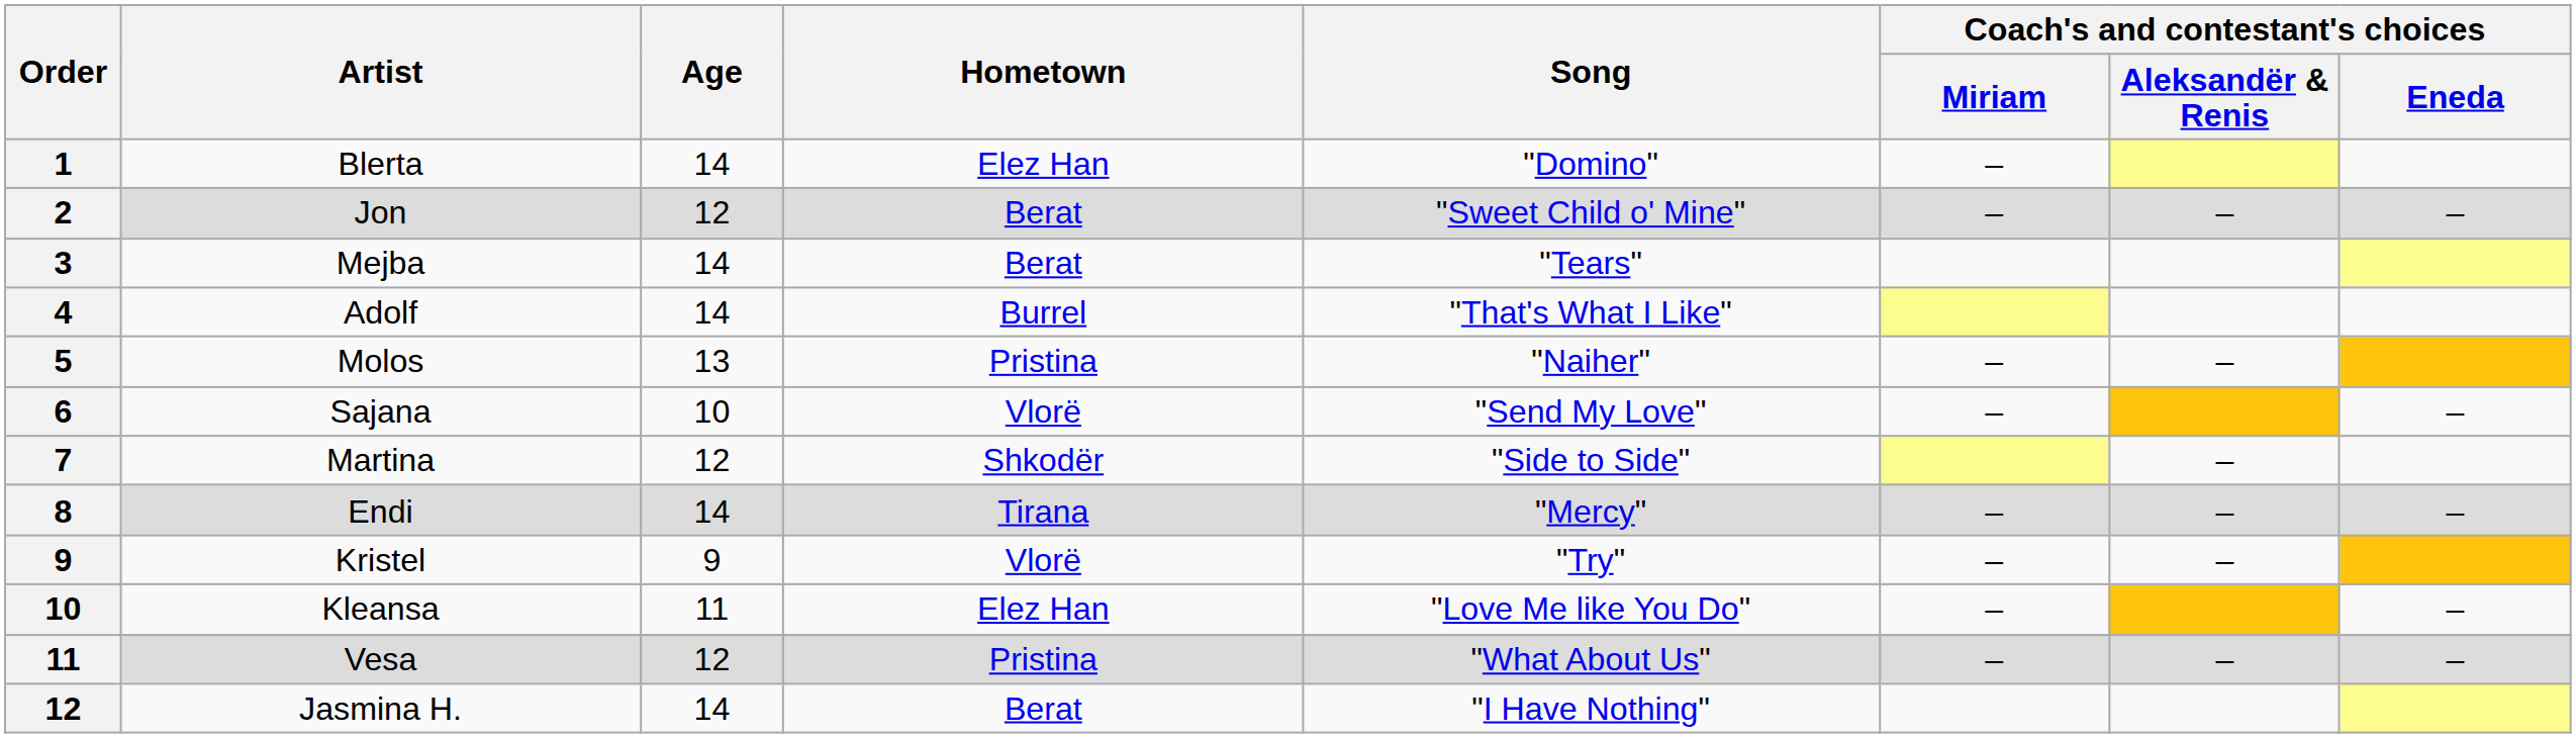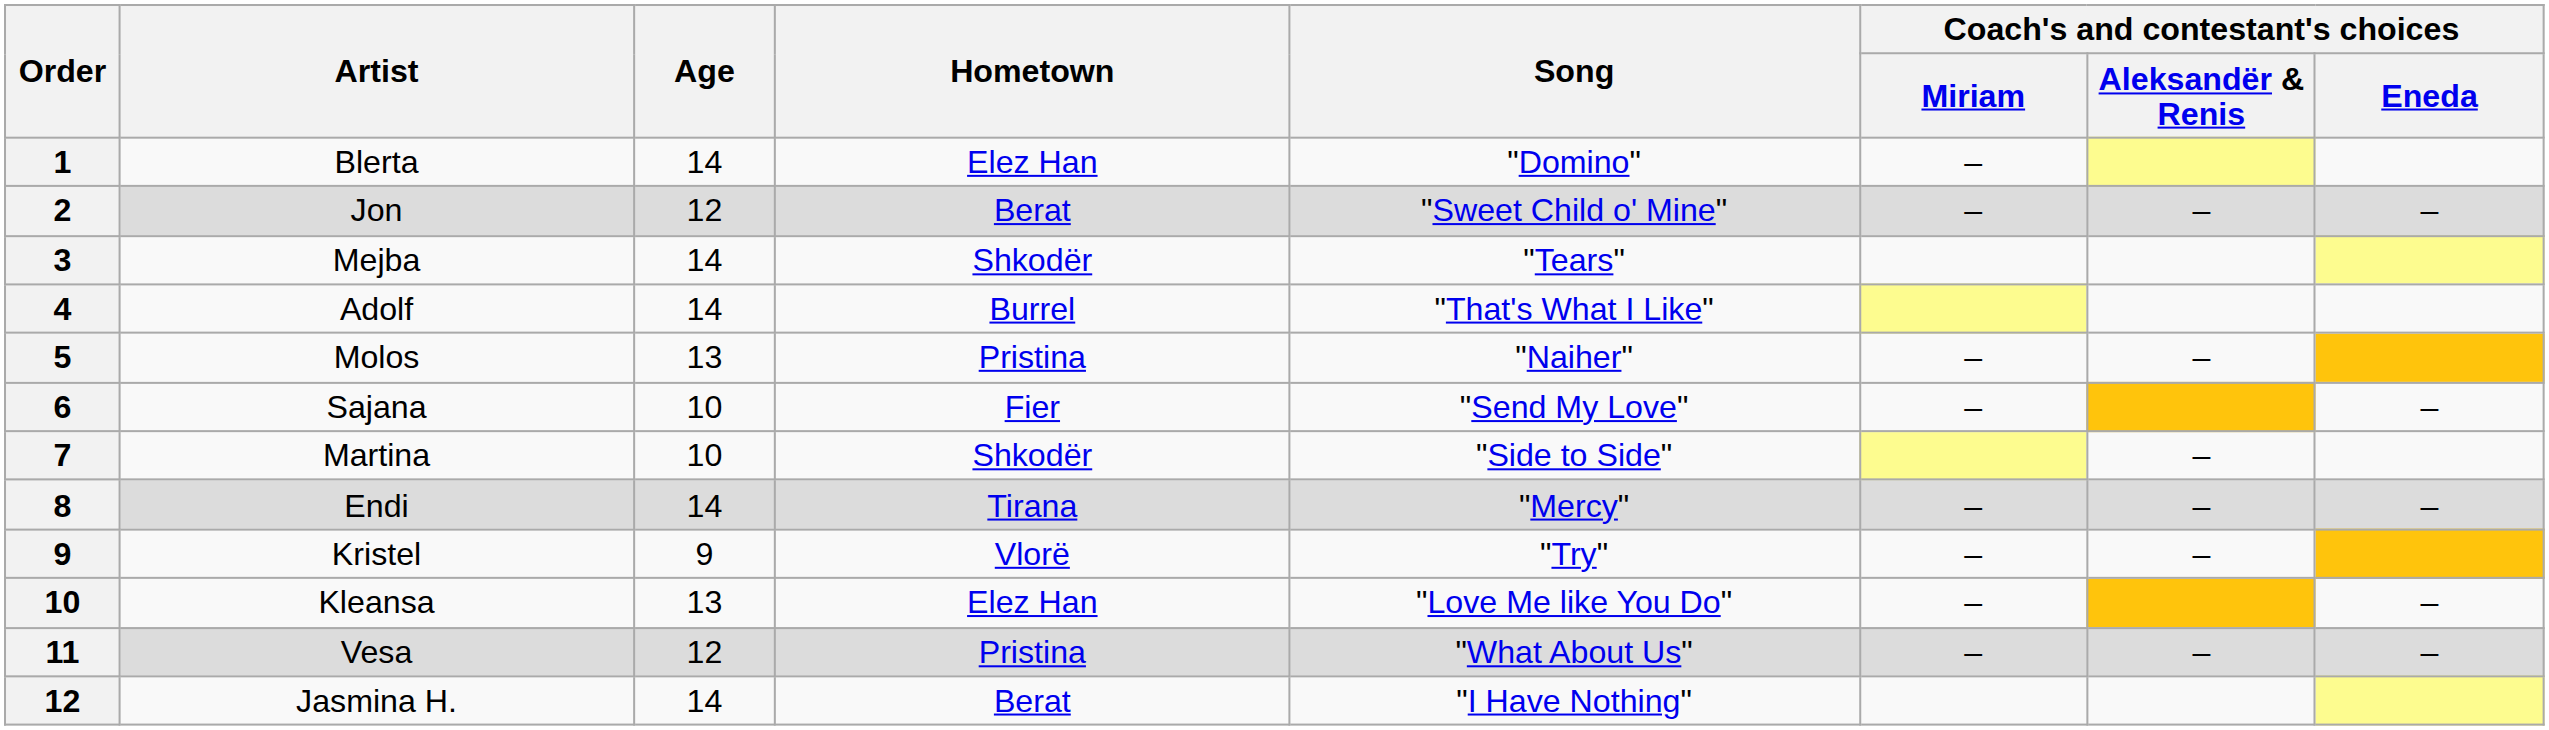Mejba | Hometown: Berat -> Shkodër
Sajana | Hometown: Vlorë -> Fier
Martina | Age: 12 -> 10
Kleansa | Age: 11 -> 13
